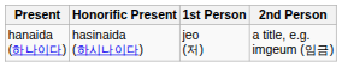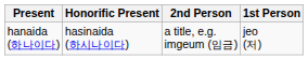columns swapped: 1st Person <-> 2nd Person
